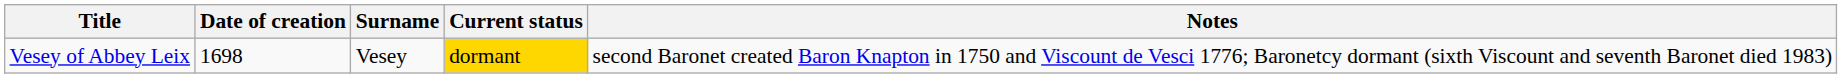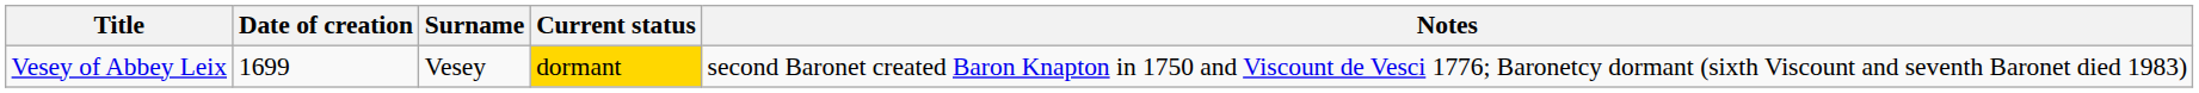Vesey of Abbey Leix | Date of creation: 1698 -> 1699
